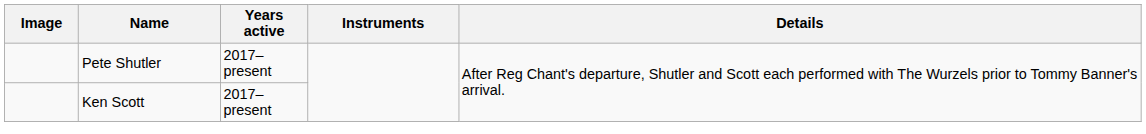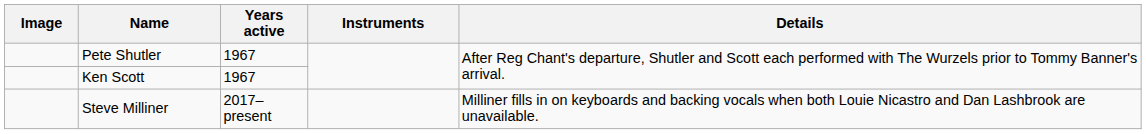Pete Shutler | Years active: 2017–present -> 1967
Ken Scott | Years active: 2017–present -> 1967
+ row: Steve Milliner | 2017–present | Milliner fills in on keyboards and backing vocals when both Louie Nicastro and Dan Lashbrook are unavailable.
